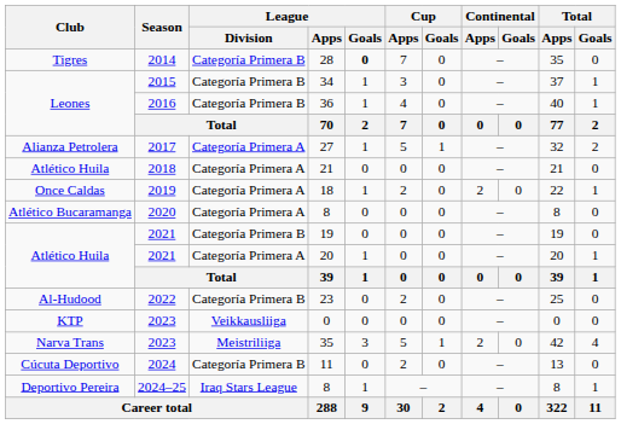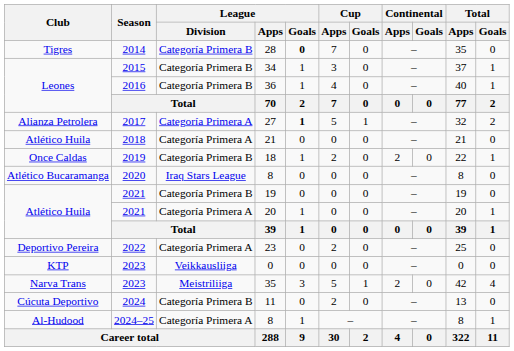27 | League / Goals: normal -> bold
18 | League / Division: Categoría Primera A -> Categoría Primera B
2020 / 8 | League / Division: Categoría Primera A -> Iraq Stars League
23 | Club: Al-Hudood -> Deportivo Pereira
23 | League / Division: Categoría Primera B -> Categoría Primera A
2024–25 / 8 | Club: Deportivo Pereira -> Al-Hudood
2024–25 / 8 | League / Division: Iraq Stars League -> Categoría Primera A
